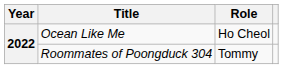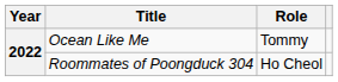Ocean Like Me | Role: Ho Cheol -> Tommy
Roommates of Poongduck 304 | Role: Tommy -> Ho Cheol
